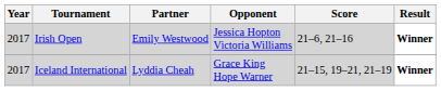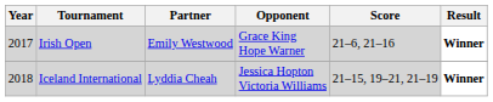Irish Open | Opponent: Jessica Hopton Victoria Williams -> Grace King Hope Warner
Iceland International | Year: 2017 -> 2018
Iceland International | Opponent: Grace King Hope Warner -> Jessica Hopton Victoria Williams
